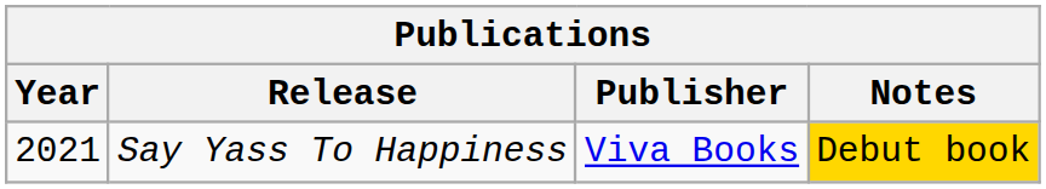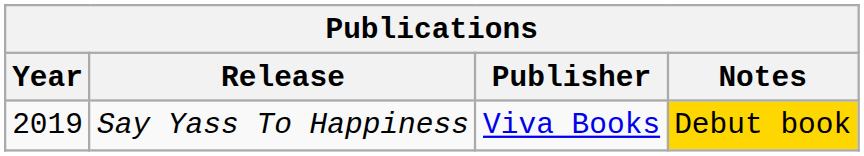Say Yass To Happiness | Year: 2021 -> 2019
